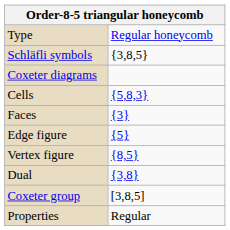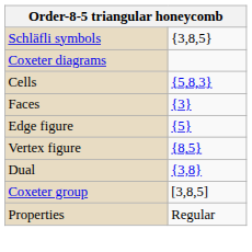- row: Type | Regular honeycomb
